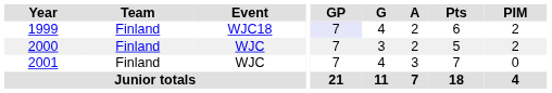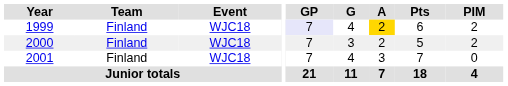1999 | A: no background -> gold background
2000 | Event: WJC -> WJC18
2001 | Event: WJC -> WJC18
